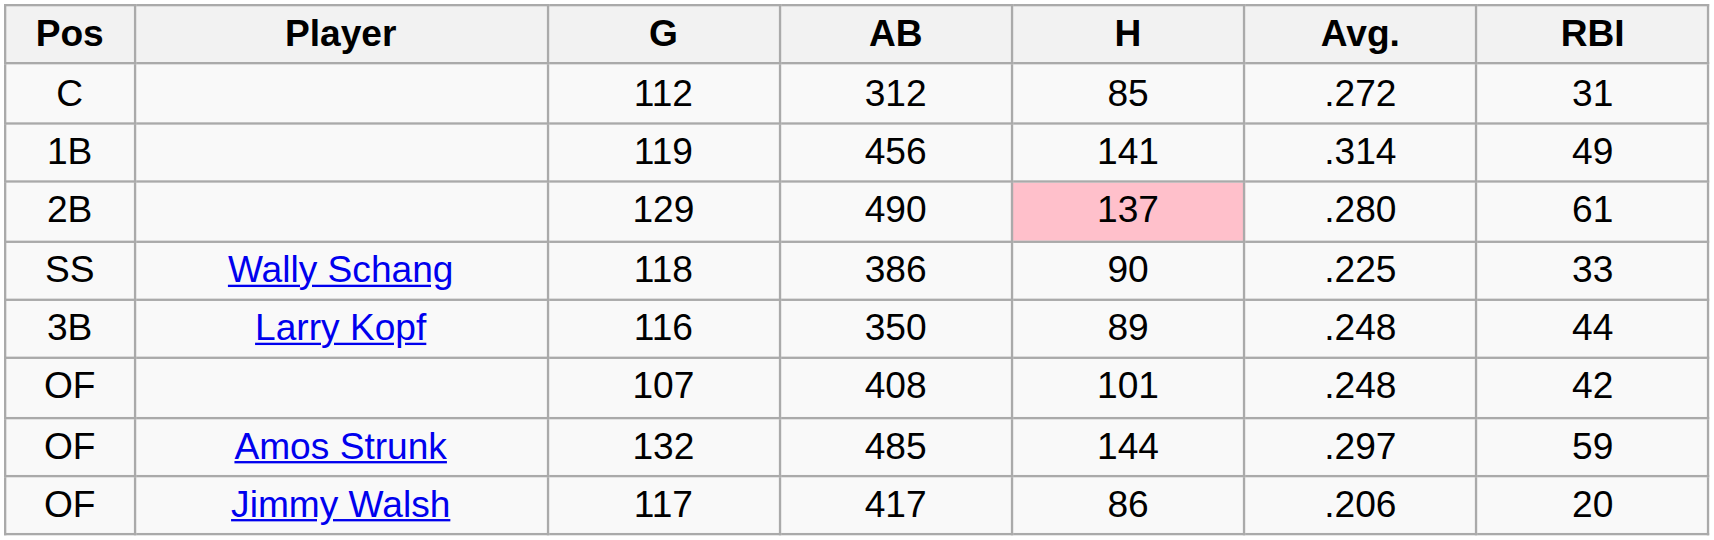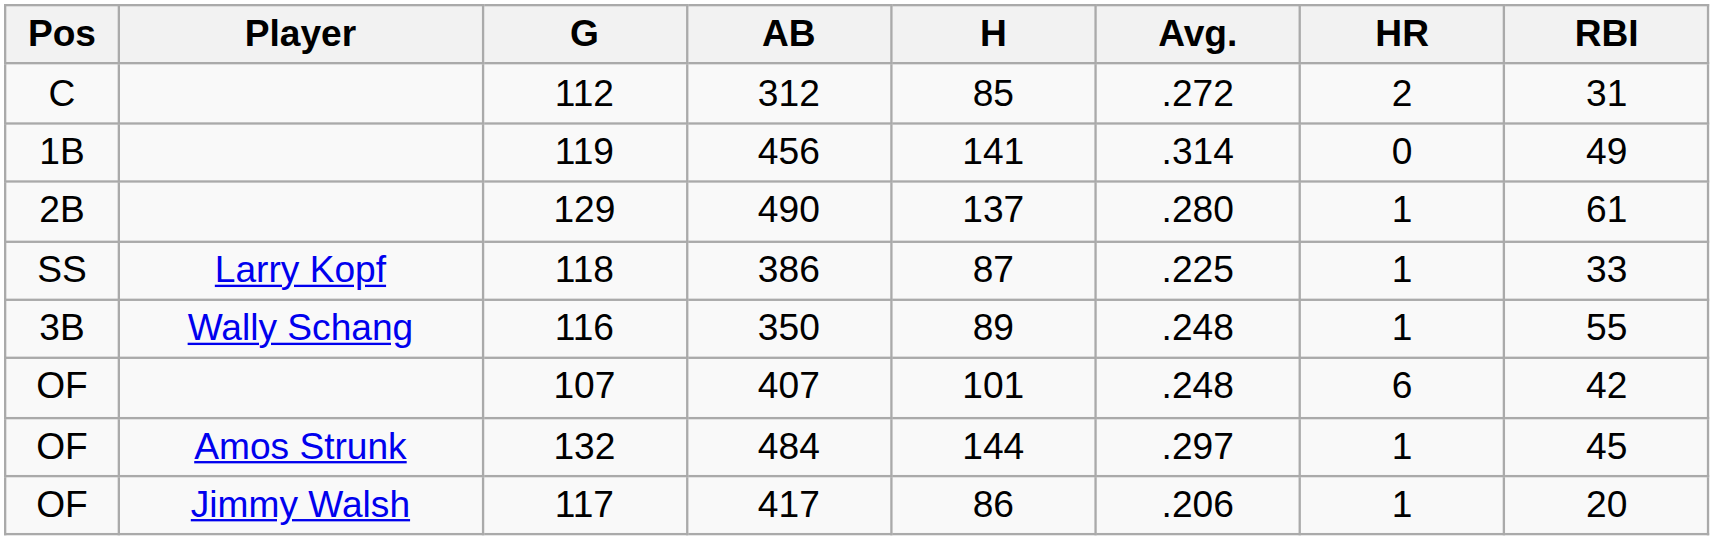+ column: HR | 2 | 0 | 1 | 1 | 1 | 6 | 1 | 1
129 | H: pink background -> no background
118 | Player: Wally Schang -> Larry Kopf
118 | H: 90 -> 87
116 | Player: Larry Kopf -> Wally Schang
116 | RBI: 44 -> 55
107 | AB: 408 -> 407
132 | AB: 485 -> 484
132 | RBI: 59 -> 45
